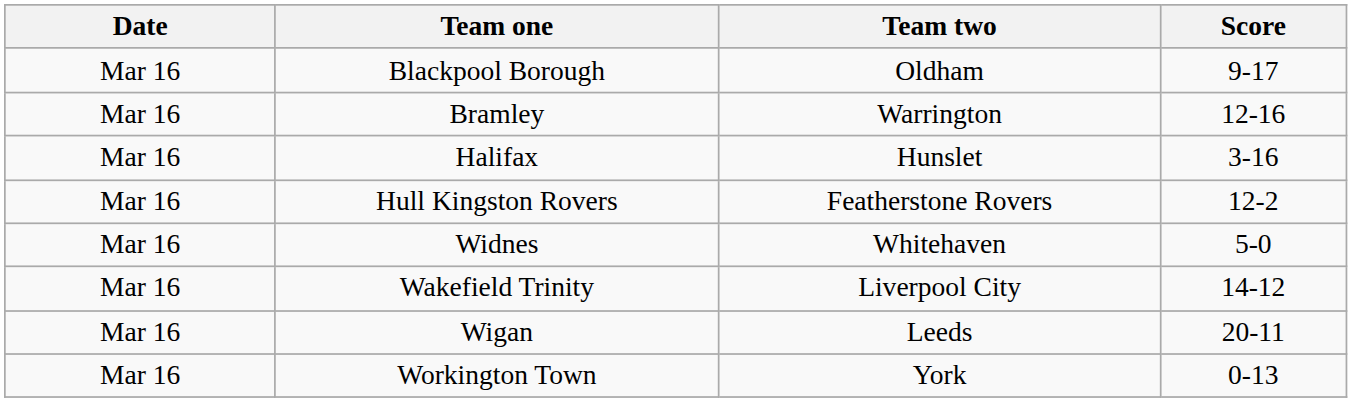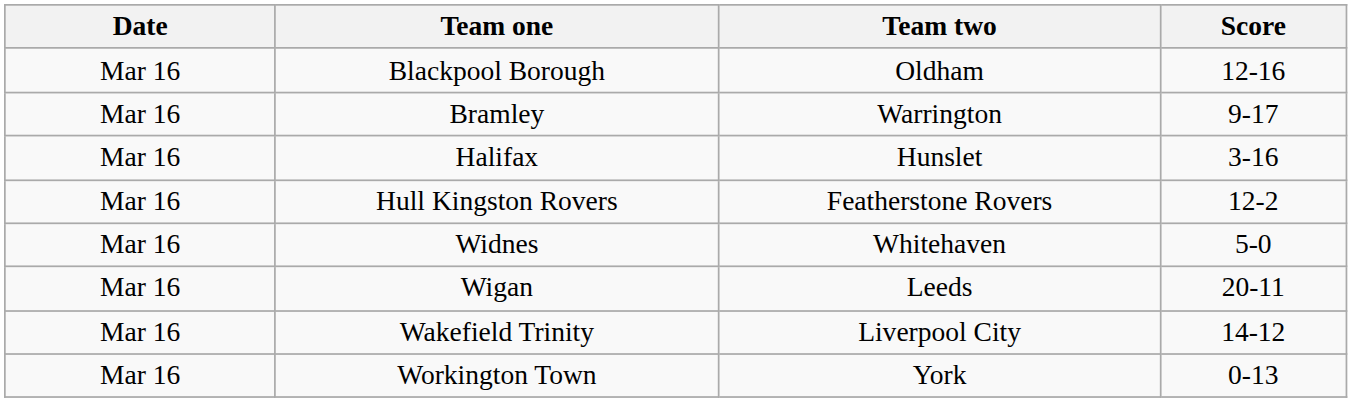Blackpool Borough | Score: 9-17 -> 12-16
Bramley | Score: 12-16 -> 9-17
rows swapped: Wakefield Trinity <-> Wigan
